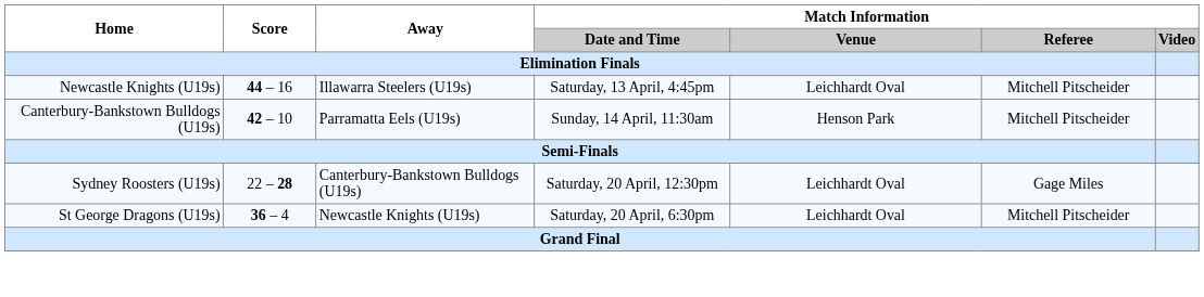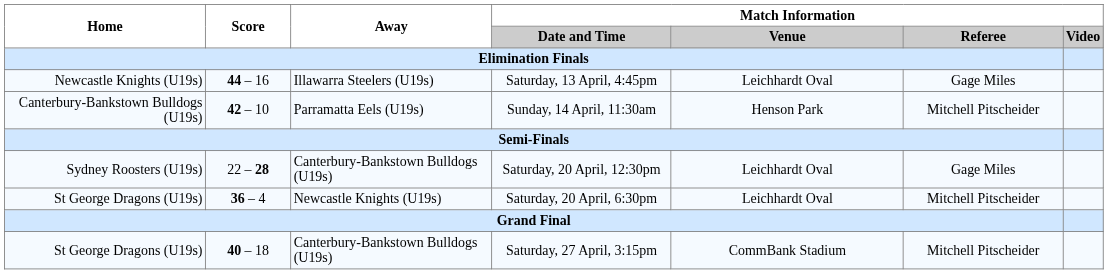Saturday, 13 April, 4:45pm | Match Information / Referee: Mitchell Pitscheider -> Gage Miles
+ row: St George Dragons (U19s) | 40 – 18 | Canterbury-Bankstown Bulldogs (U19s) | Saturday, 27 April, 3:15pm | CommBank Stadium | Mitchell Pitscheider
